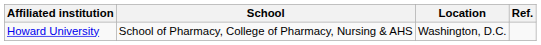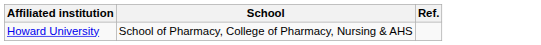- column: Location | Washington, D.C.
